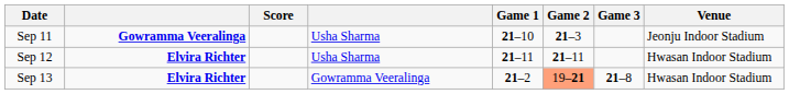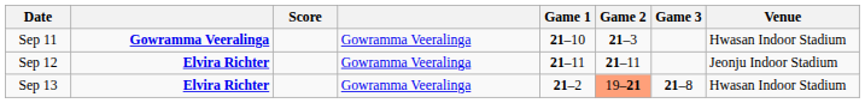Sep 11 | column 4: Usha Sharma -> Gowramma Veeralinga
Sep 11 | Venue: Jeonju Indoor Stadium -> Hwasan Indoor Stadium
Sep 12 | column 4: Usha Sharma -> Gowramma Veeralinga
Sep 12 | Venue: Hwasan Indoor Stadium -> Jeonju Indoor Stadium
